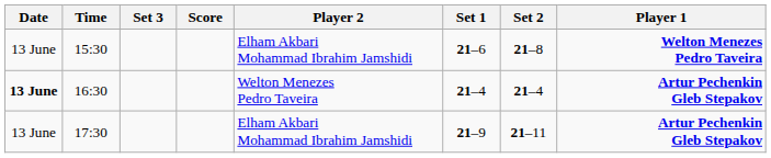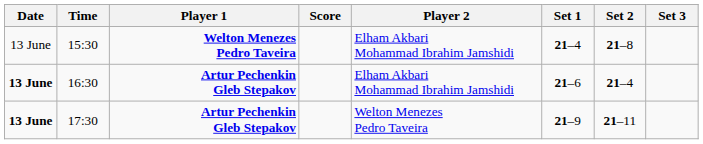columns swapped: Player 1 <-> Set 3
15:30 | Set 1: 21–6 -> 21–4
16:30 | Player 2: Welton Menezes Pedro Taveira -> Elham Akbari Mohammad Ibrahim Jamshidi
16:30 | Set 1: 21–4 -> 21–6
17:30 | Date: normal -> bold
17:30 | Player 2: Elham Akbari Mohammad Ibrahim Jamshidi -> Welton Menezes Pedro Taveira
